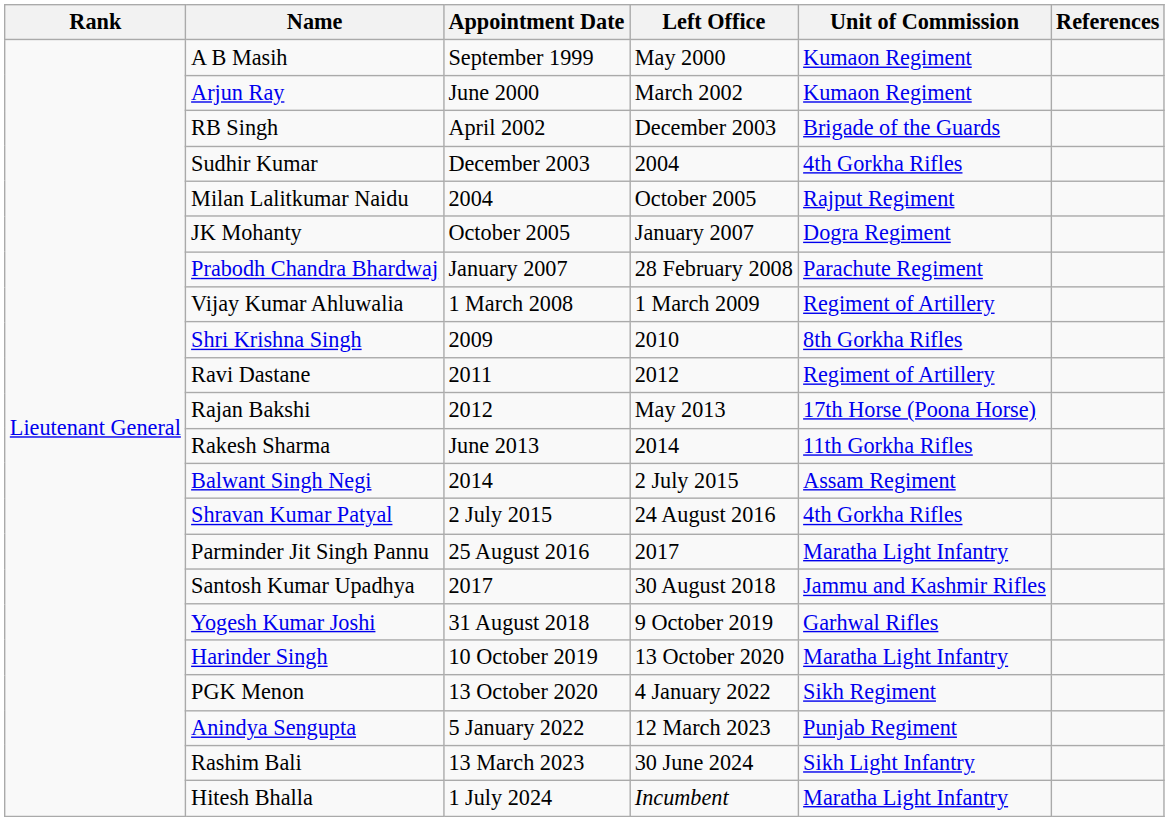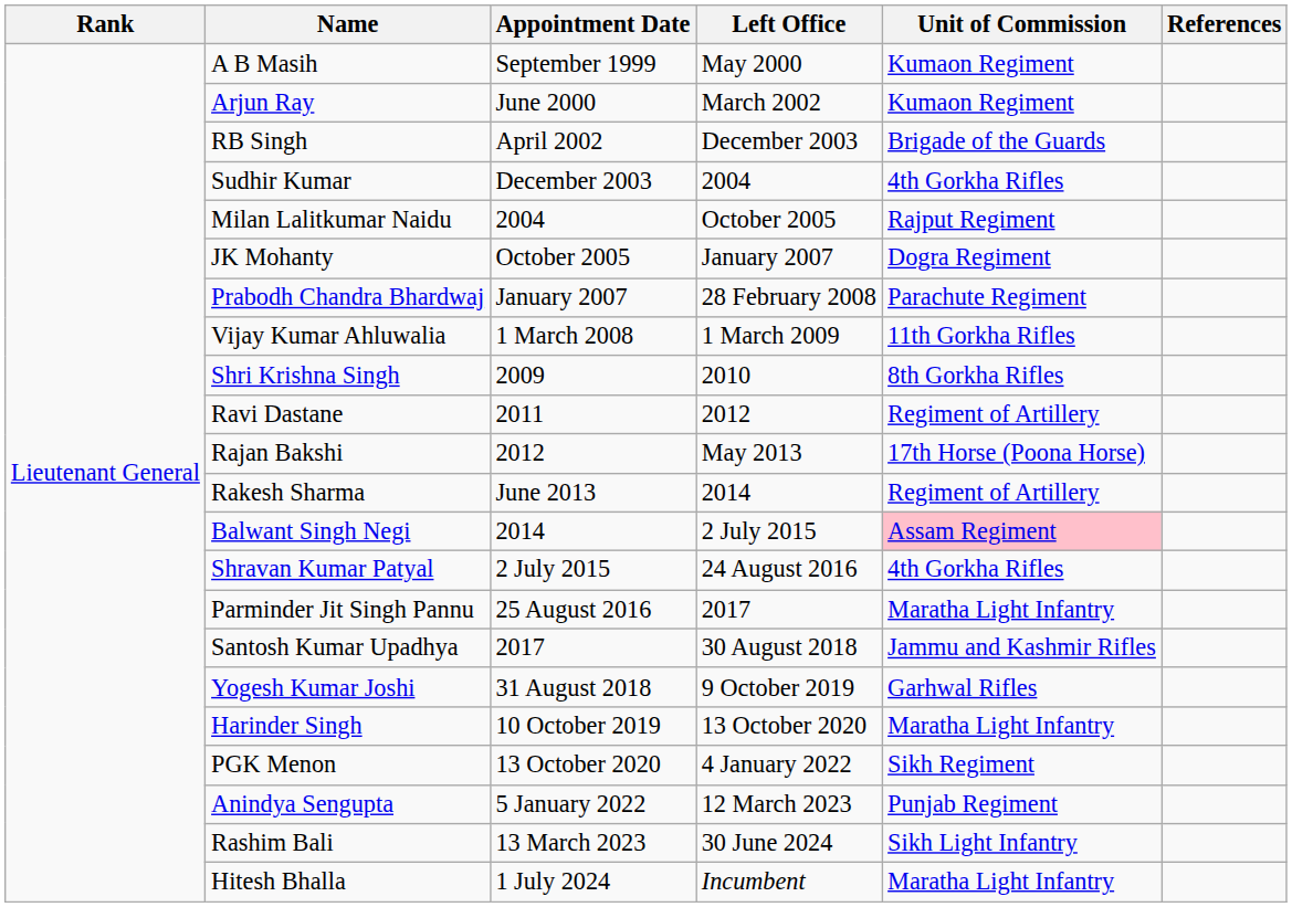Vijay Kumar Ahluwalia | Unit of Commission: Regiment of Artillery -> 11th Gorkha Rifles
Rakesh Sharma | Unit of Commission: 11th Gorkha Rifles -> Regiment of Artillery
Balwant Singh Negi | Unit of Commission: no background -> pink background
